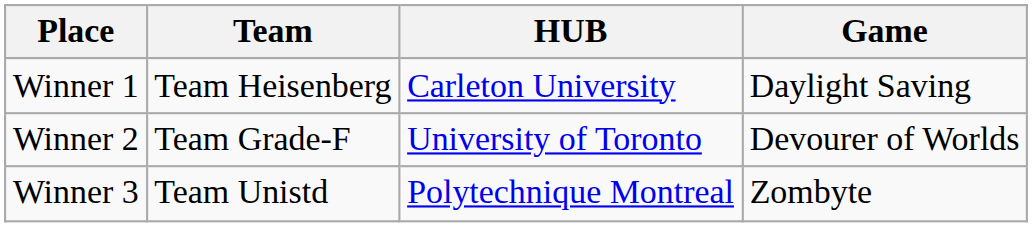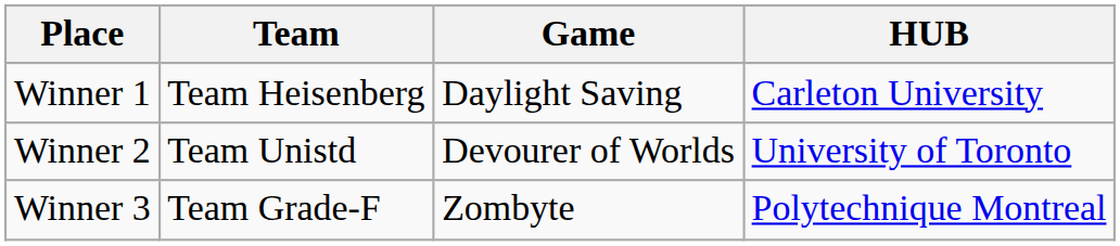columns swapped: HUB <-> Game
Winner 2 | Team: Team Grade-F -> Team Unistd
Winner 3 | Team: Team Unistd -> Team Grade-F
